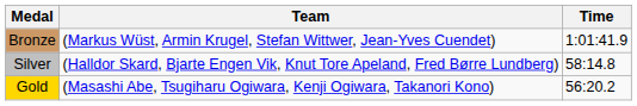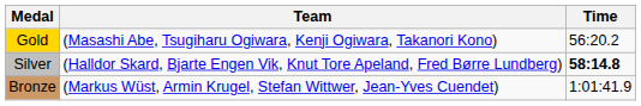rows swapped: Gold <-> Bronze
Silver | Time: normal -> bold
